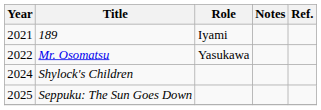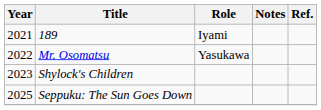Shylock's Children | Year: 2024 -> 2023
